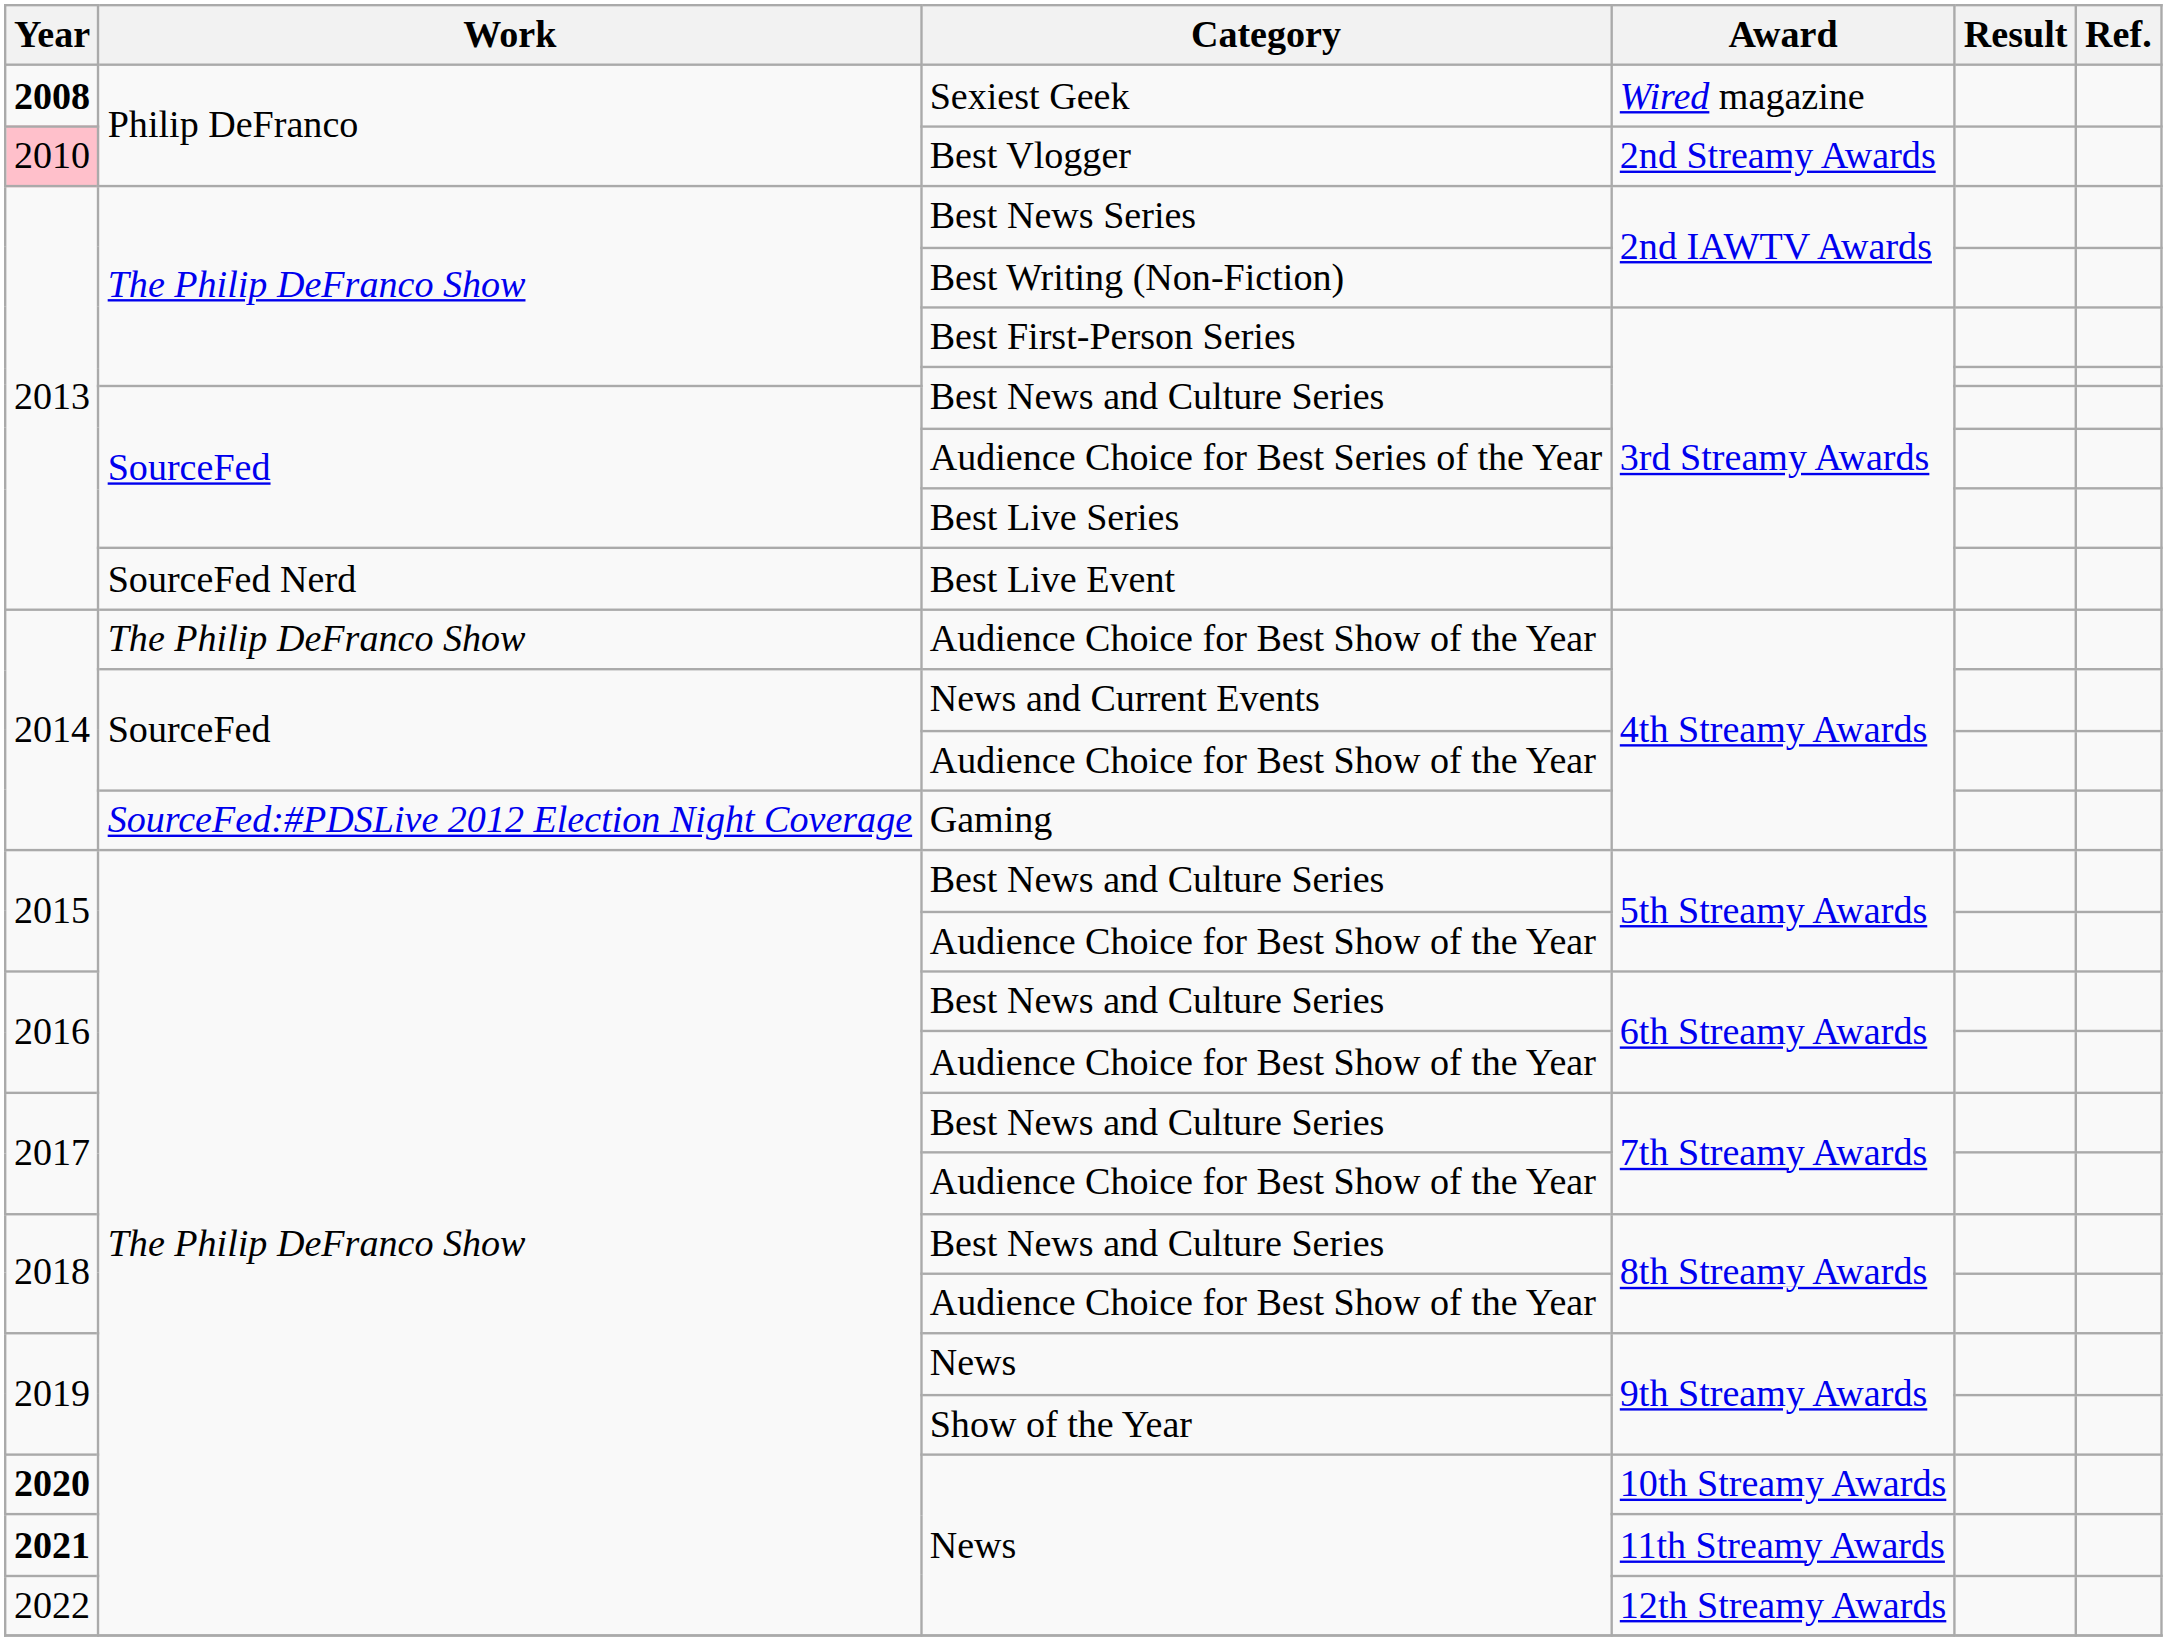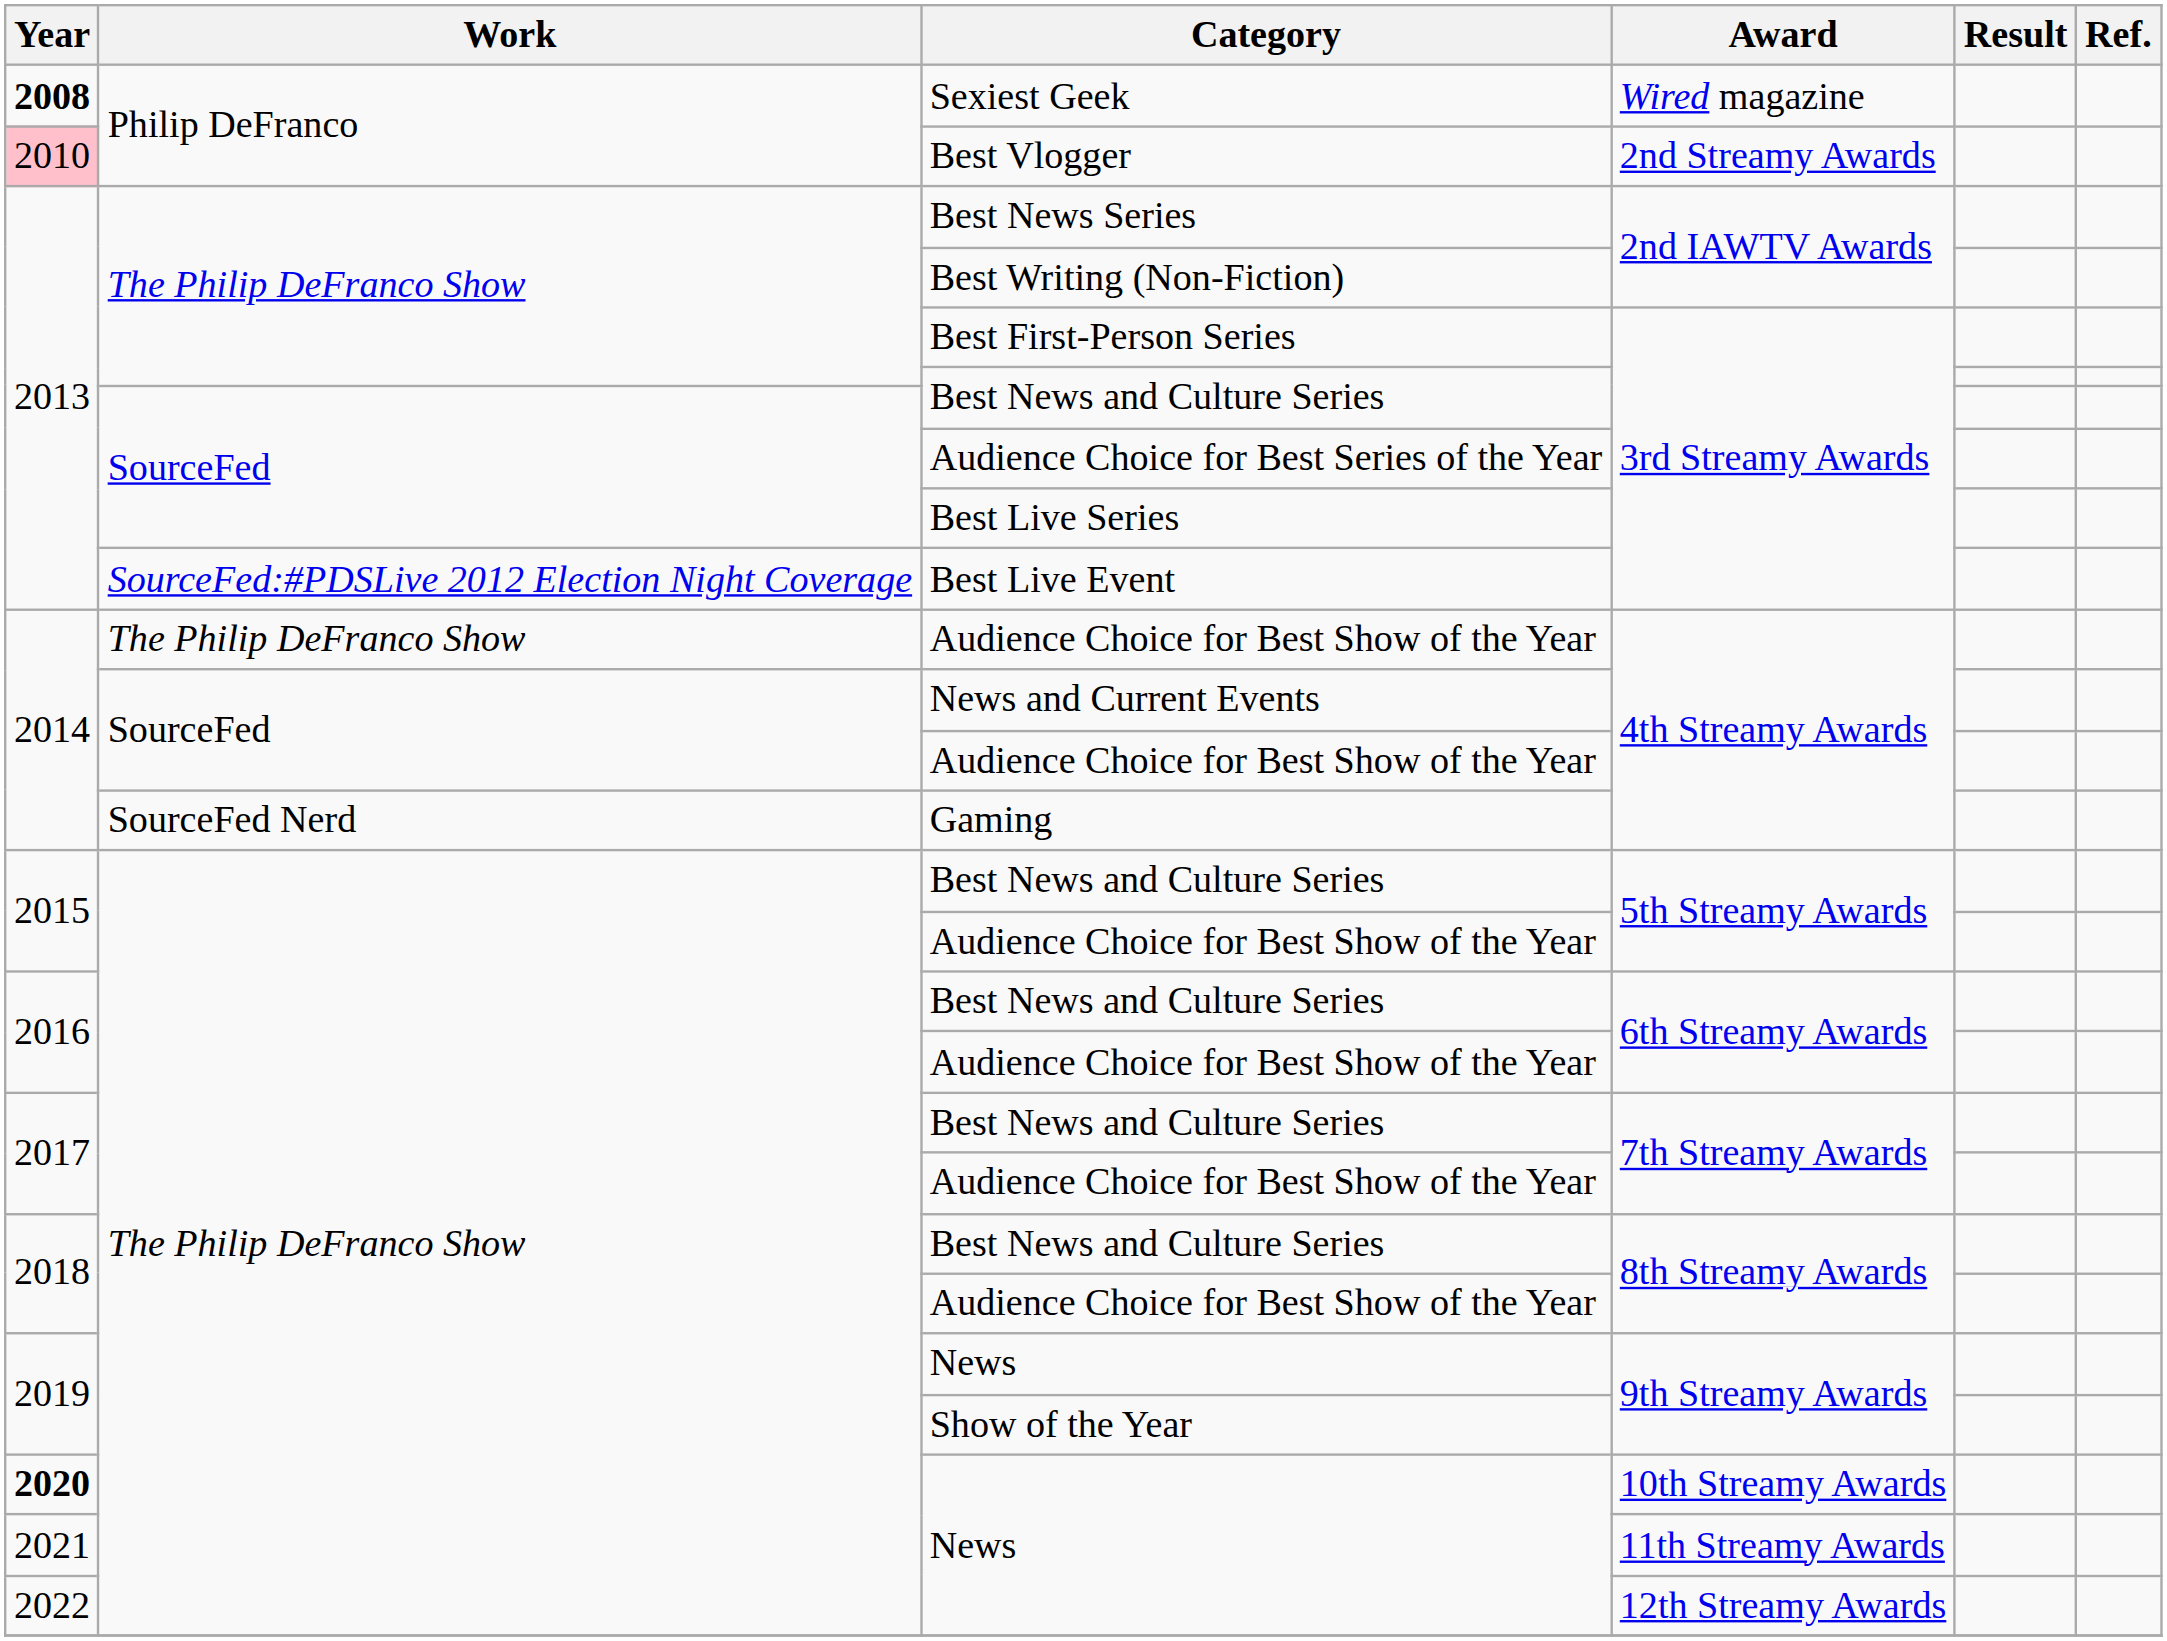Best Live Event | Work: SourceFed Nerd -> SourceFed:#PDSLive 2012 Election Night Coverage
Gaming | Work: SourceFed:#PDSLive 2012 Election Night Coverage -> SourceFed Nerd
News / 11th Streamy Awards | Year: bold -> normal
